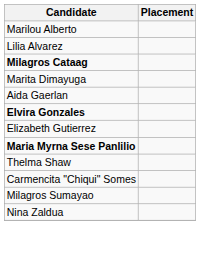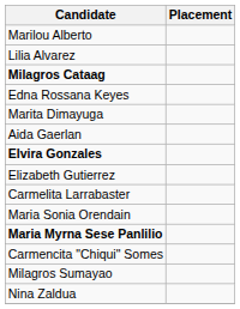+ row: Edna Rossana Keyes
+ row: Carmelita Larrabaster
+ row: Maria Sonia Orendain
- row: Thelma Shaw
